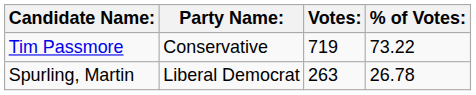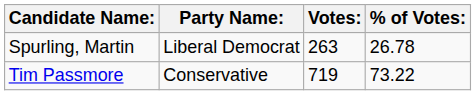rows swapped: Tim Passmore <-> Spurling, Martin
